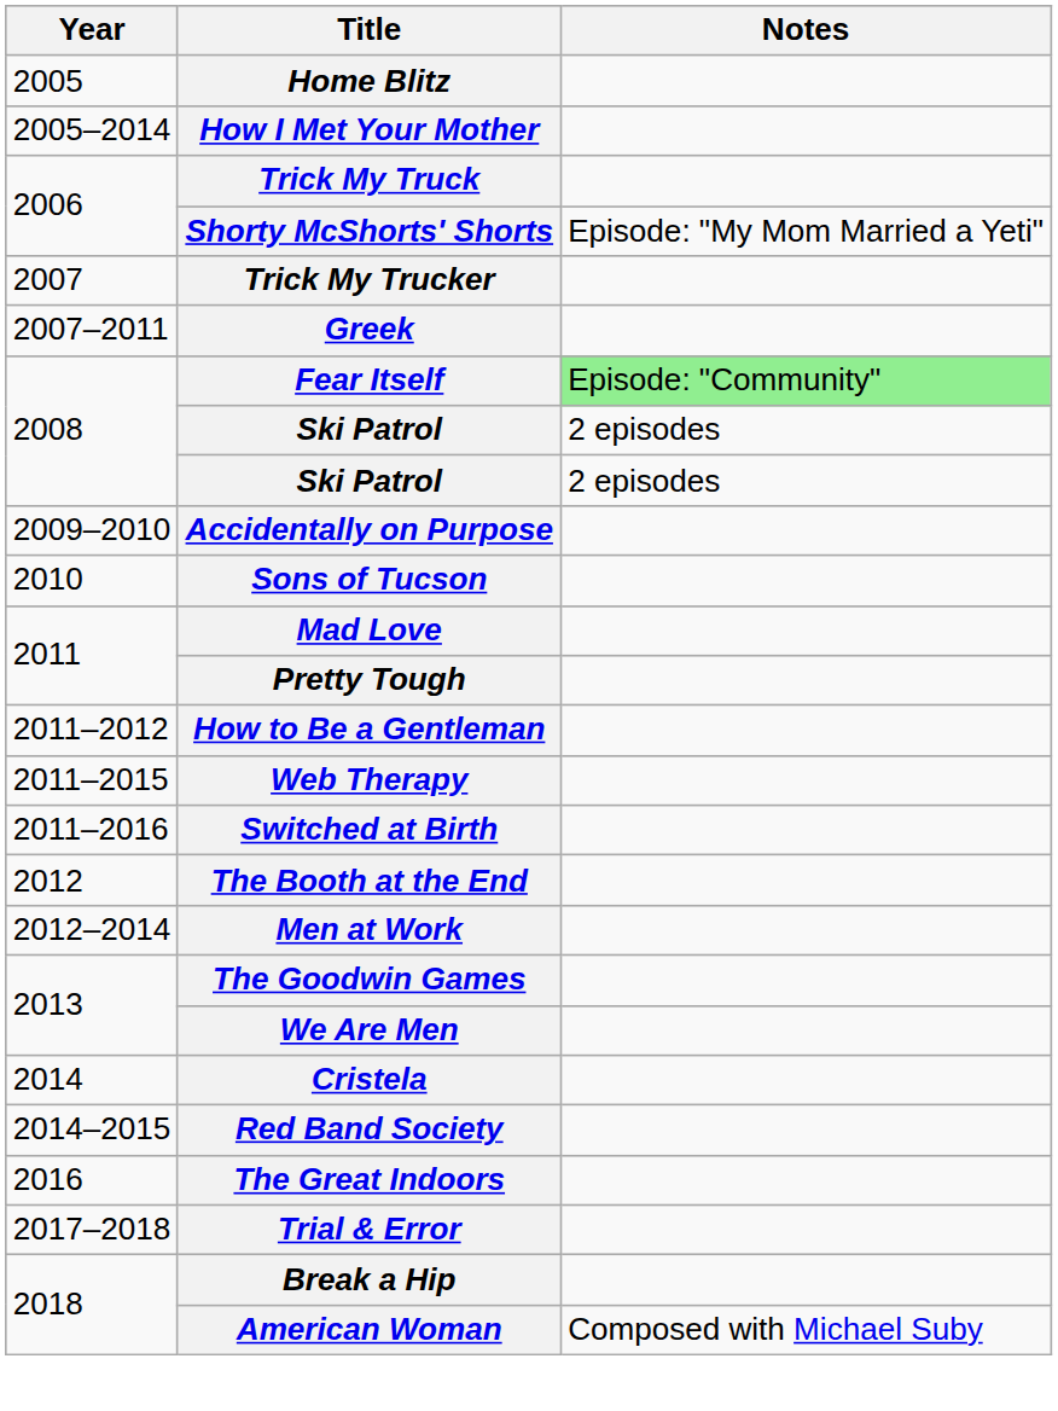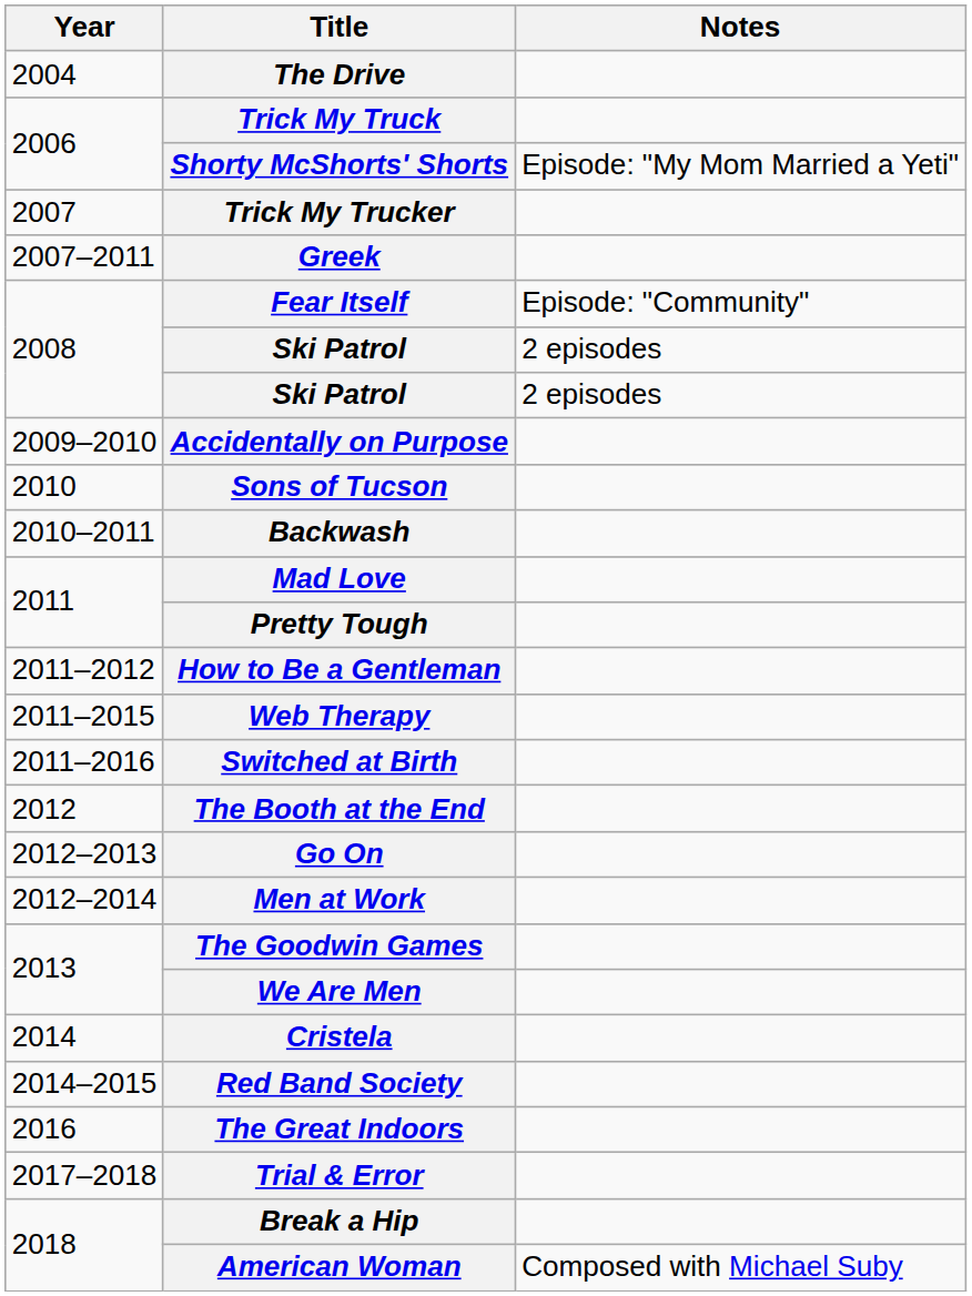+ row: 2004 | The Drive
- row: 2005 | Home Blitz
- row: 2005–2014 | How I Met Your Mother
Fear Itself | Notes: lightgreen background -> no background
+ row: 2010–2011 | Backwash
+ row: 2012–2013 | Go On
